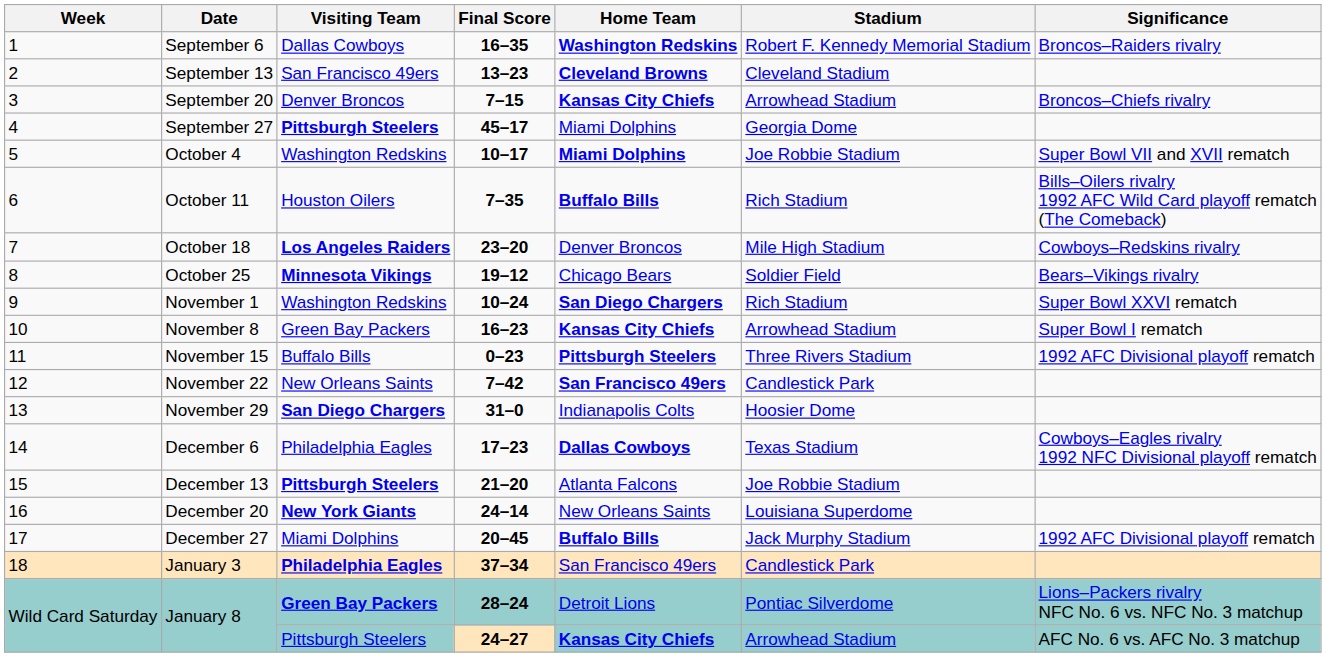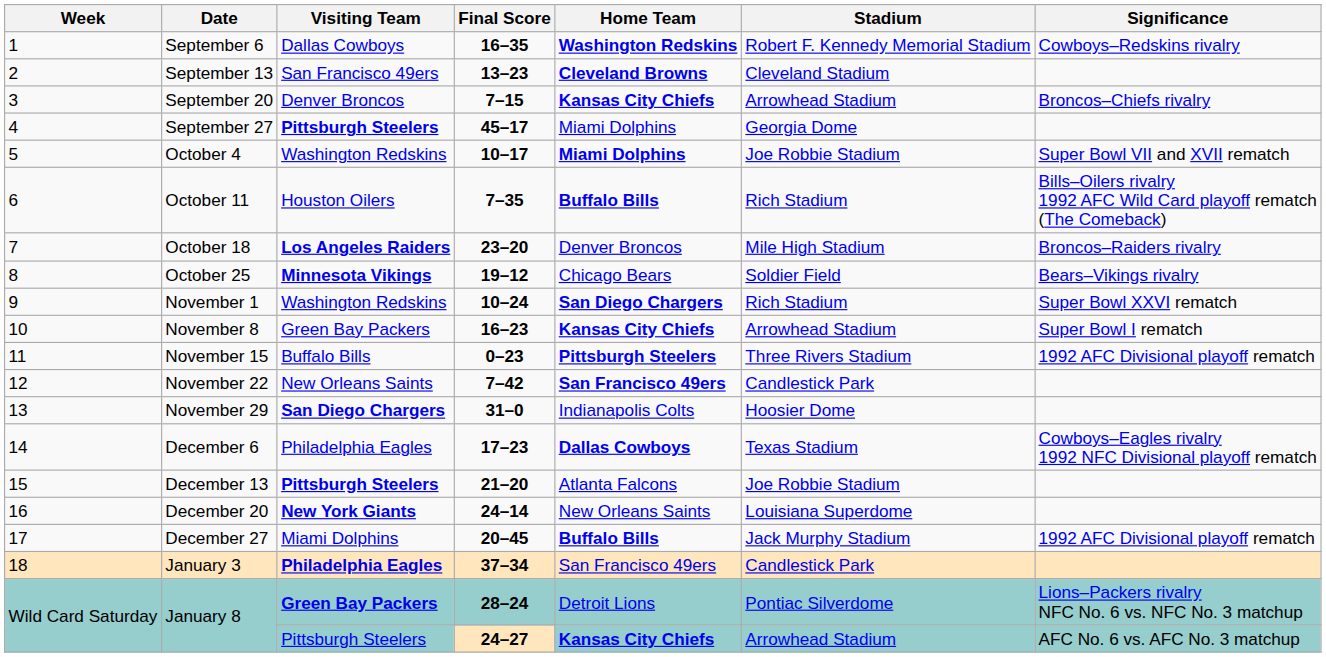September 6 | Significance: Broncos–Raiders rivalry -> Cowboys–Redskins rivalry
October 18 | Significance: Cowboys–Redskins rivalry -> Broncos–Raiders rivalry
